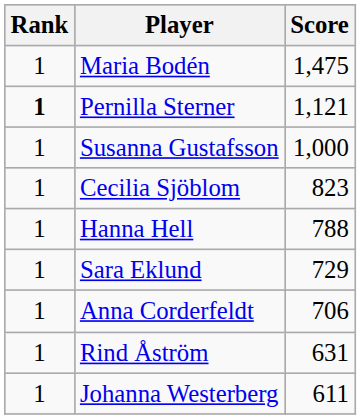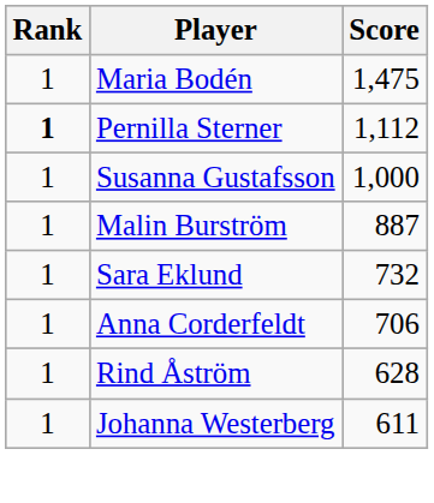Pernilla Sterner | Score: 1,121 -> 1,112
+ row: 1 | Malin Burström | 887
- row: 1 | Cecilia Sjöblom | 823
- row: 1 | Hanna Hell | 788
Sara Eklund | Score: 729 -> 732
Rind Åström | Score: 631 -> 628
